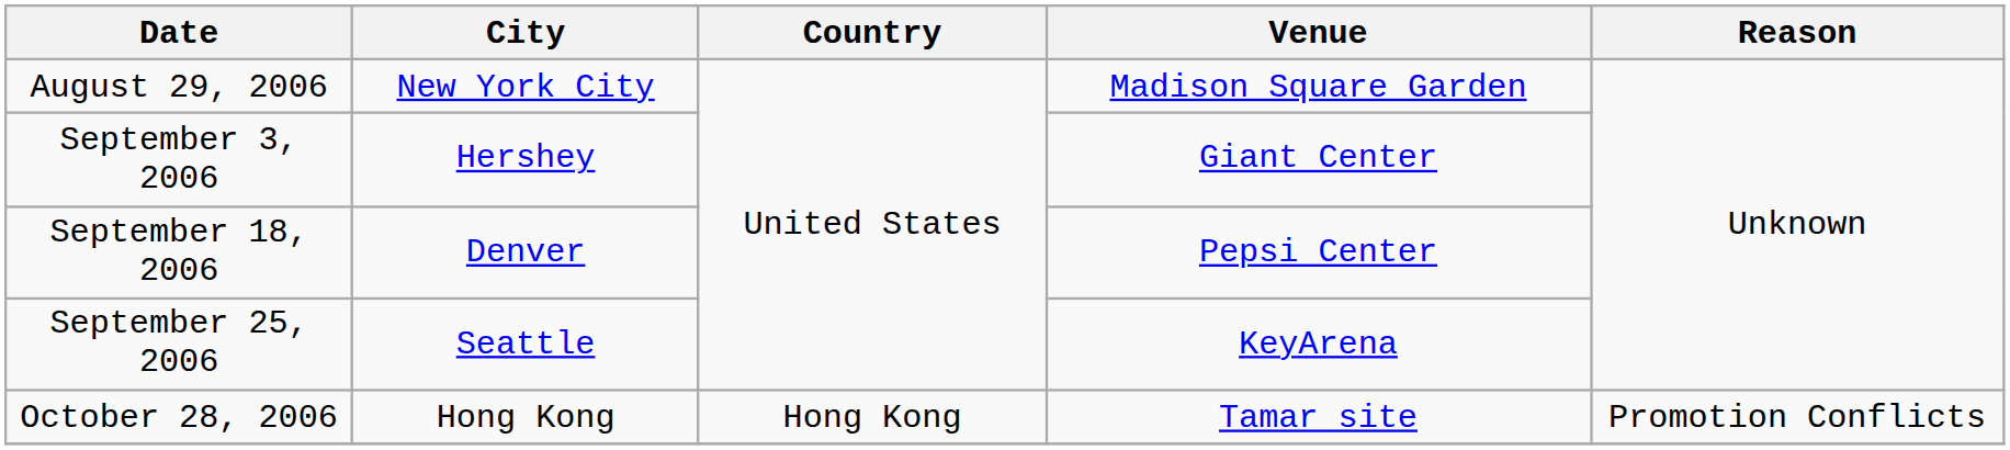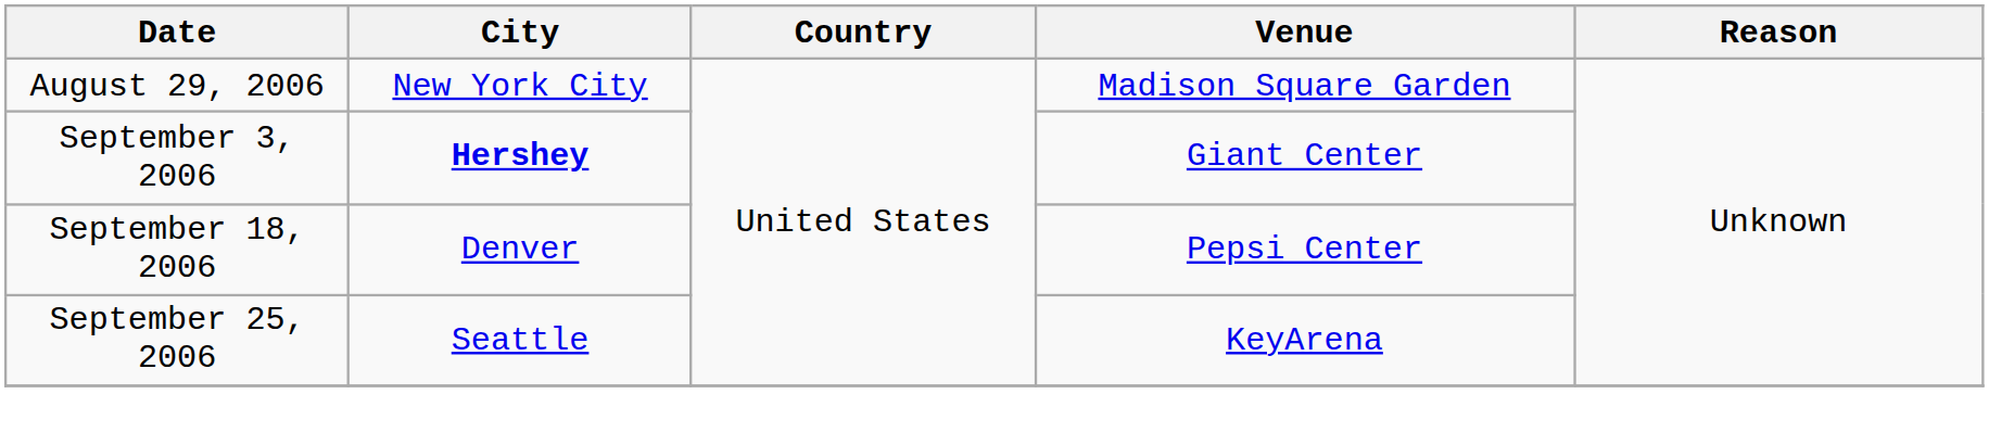September 3, 2006 | City: normal -> bold
- row: October 28, 2006 | Hong Kong | Hong Kong | Tamar site | Promotion Conflicts
